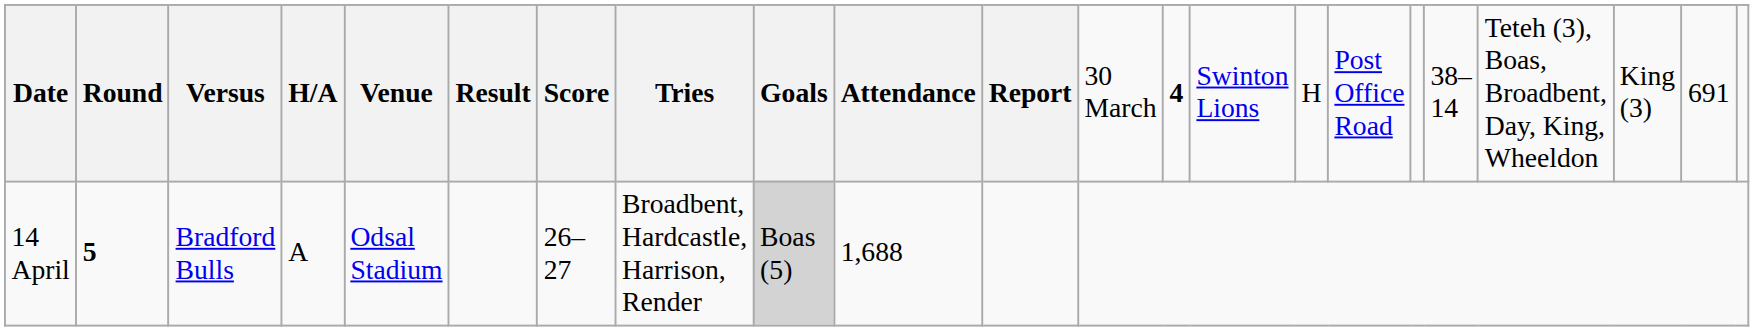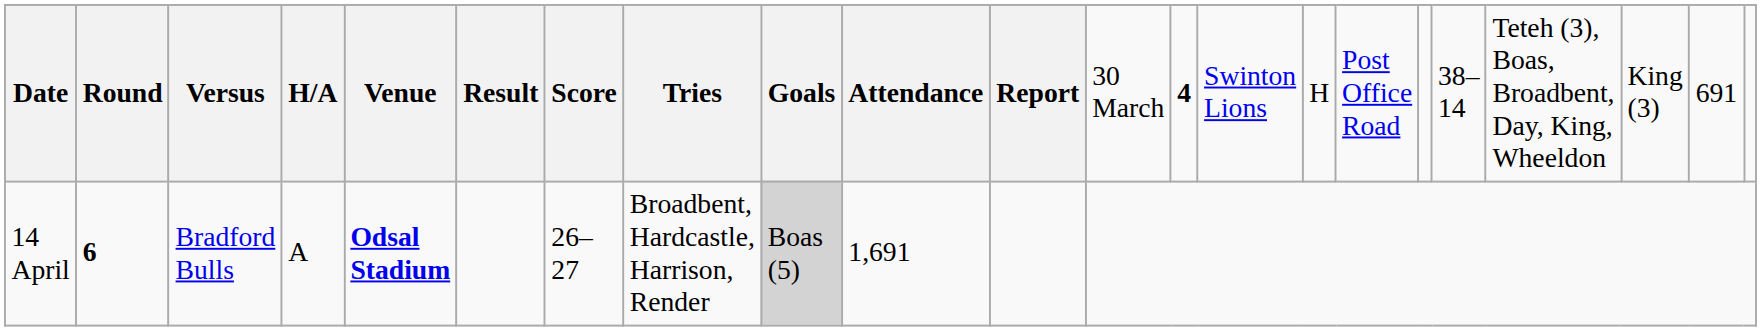14 April | column 2: 5 -> 6
14 April | column 5: normal -> bold
14 April | column 10: 1,688 -> 1,691
